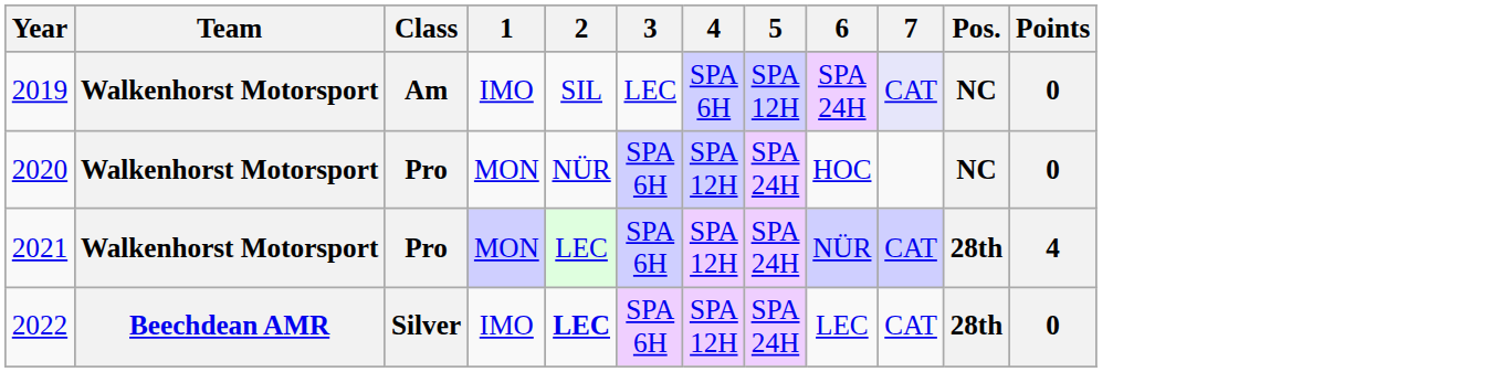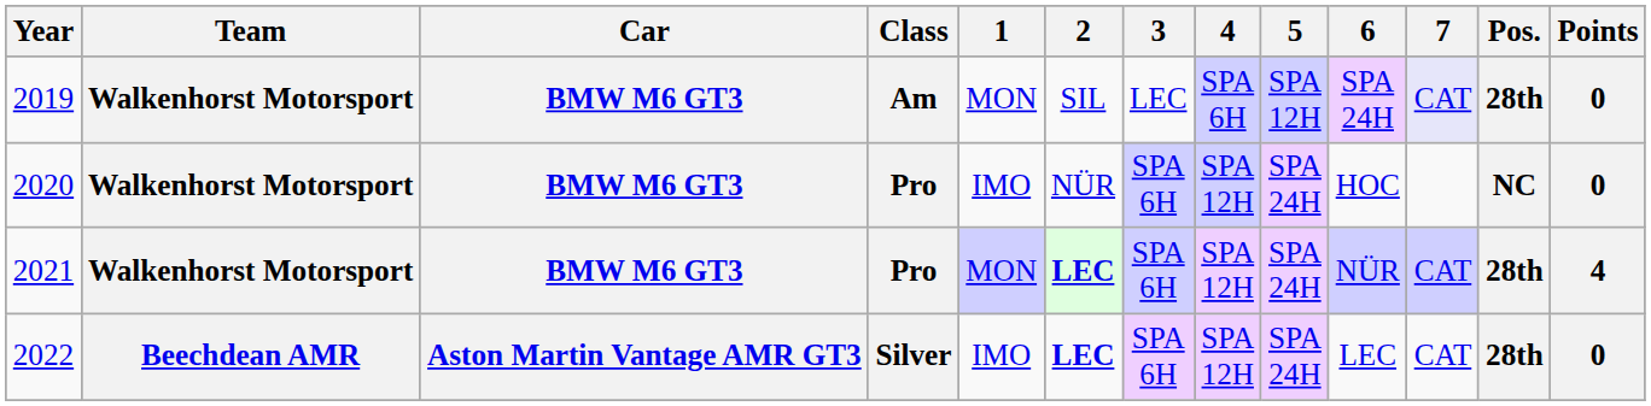+ column: Car | BMW M6 GT3 | BMW M6 GT3 | BMW M6 GT3 | Aston Martin Vantage AMR GT3
2019 | 1: IMO -> MON
2019 | Pos.: NC -> 28th
2020 | 1: MON -> IMO
2021 | 2: normal -> bold
